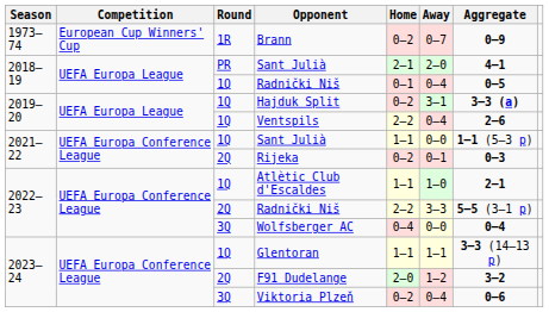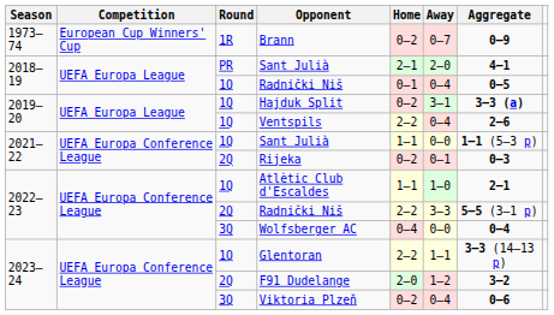Glentoran | Home: 1–1 -> 2–2
